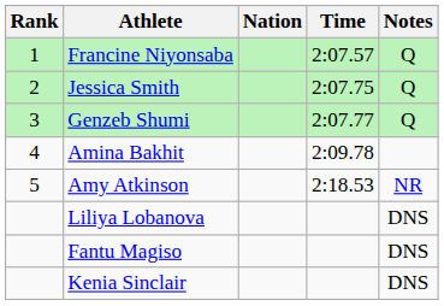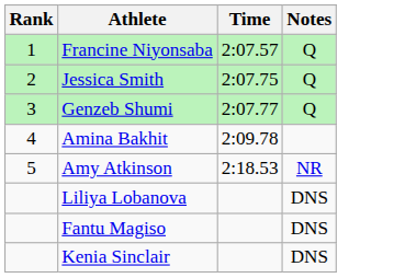- column: Nation
